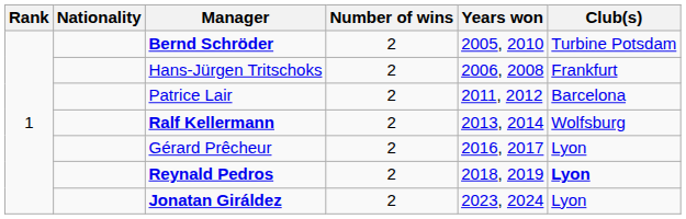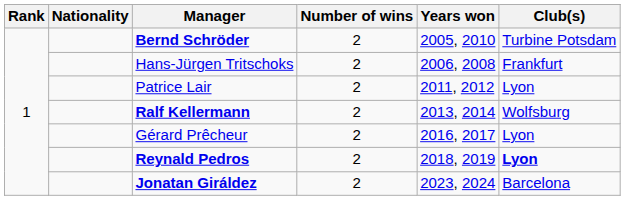Patrice Lair | Club(s): Barcelona -> Lyon
Jonatan Giráldez | Club(s): Lyon -> Barcelona
